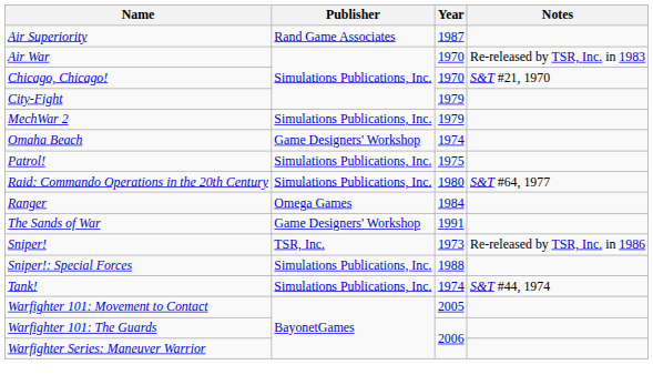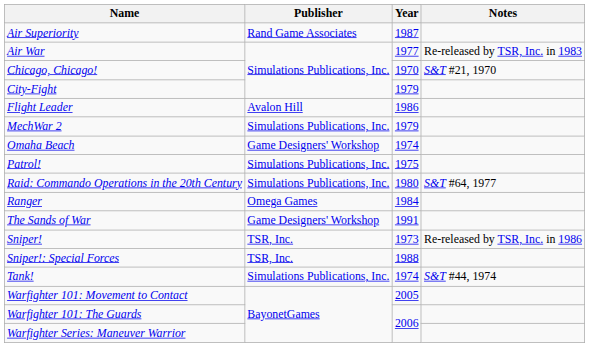Air War | Year: 1970 -> 1977
+ row: Flight Leader | Avalon Hill | 1986
Sniper!: Special Forces | Publisher: Simulations Publications, Inc. -> TSR, Inc.
